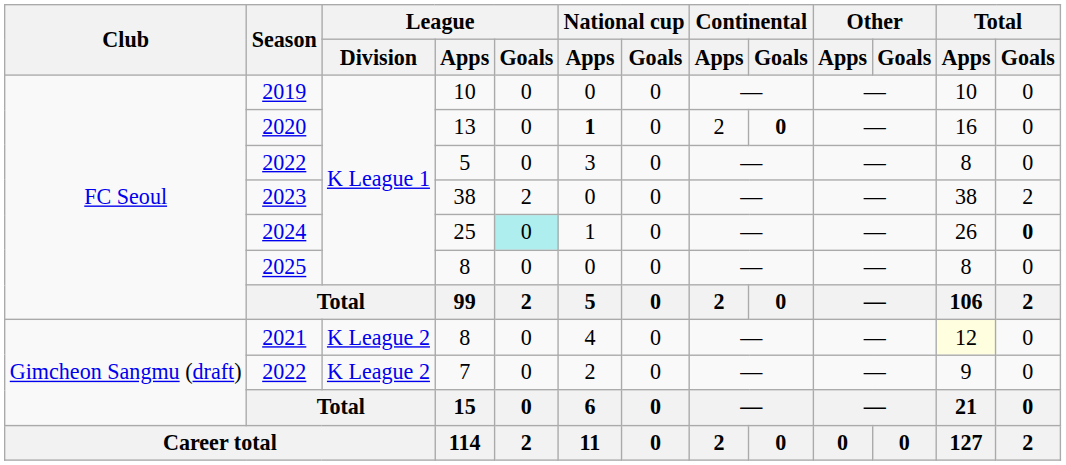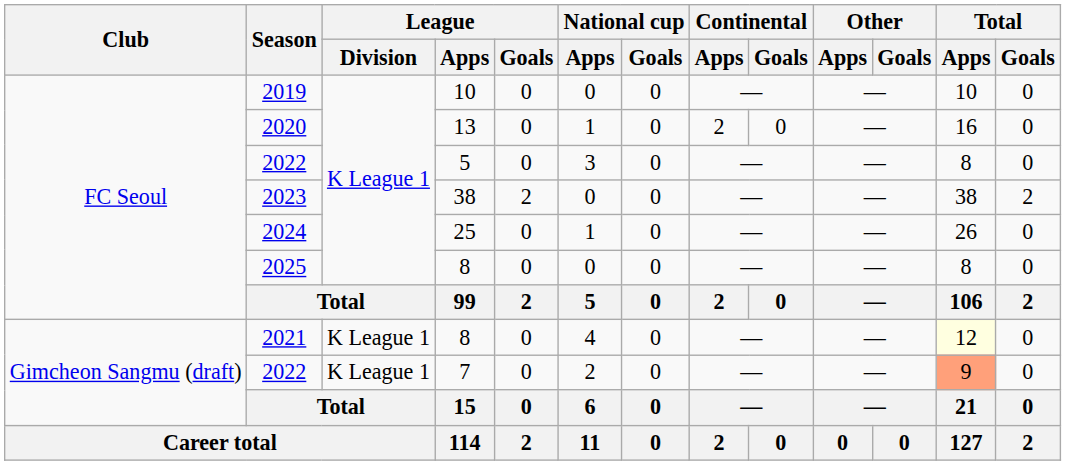2020 | National cup / Apps: bold -> normal
2020 | Continental / Goals: bold -> normal
2024 | League / Goals: paleturquoise background -> no background
2024 | Total / Goals: bold -> normal
2021 | League / Division: K League 2 -> K League 1
2022 / 7 | League / Division: K League 2 -> K League 1
2022 / 7 | Total / Apps: no background -> lightsalmon background
